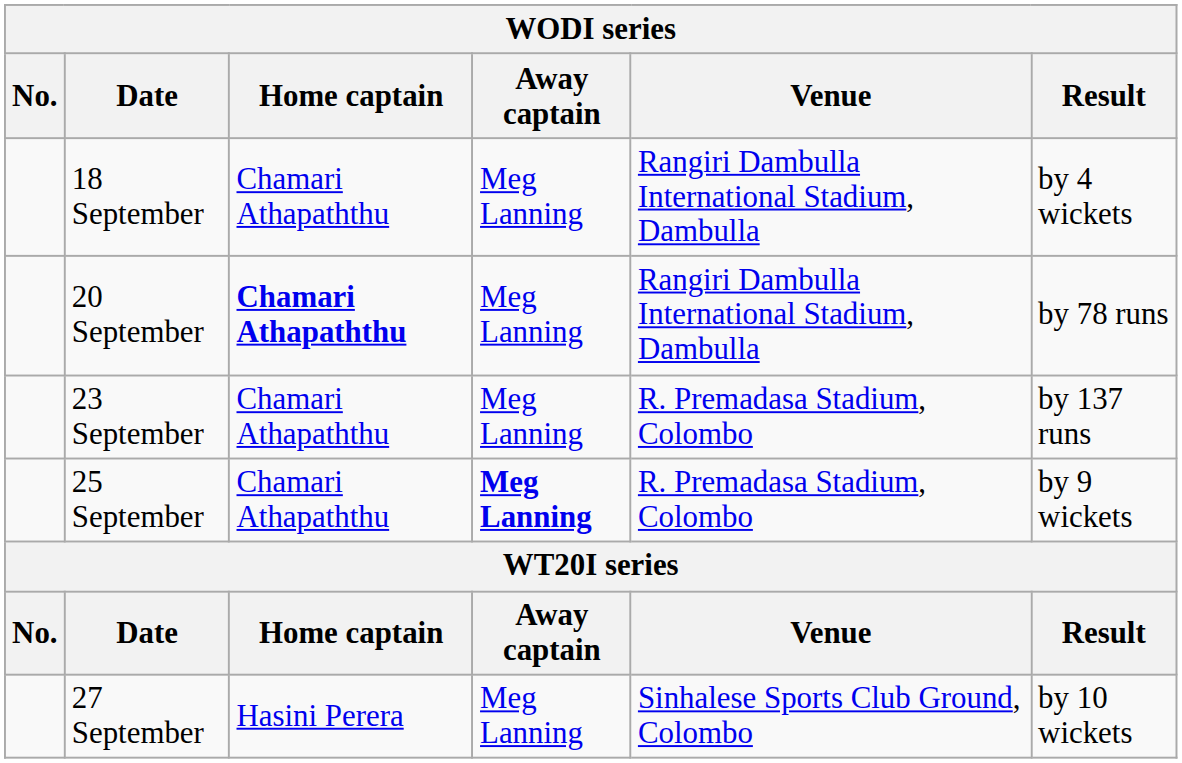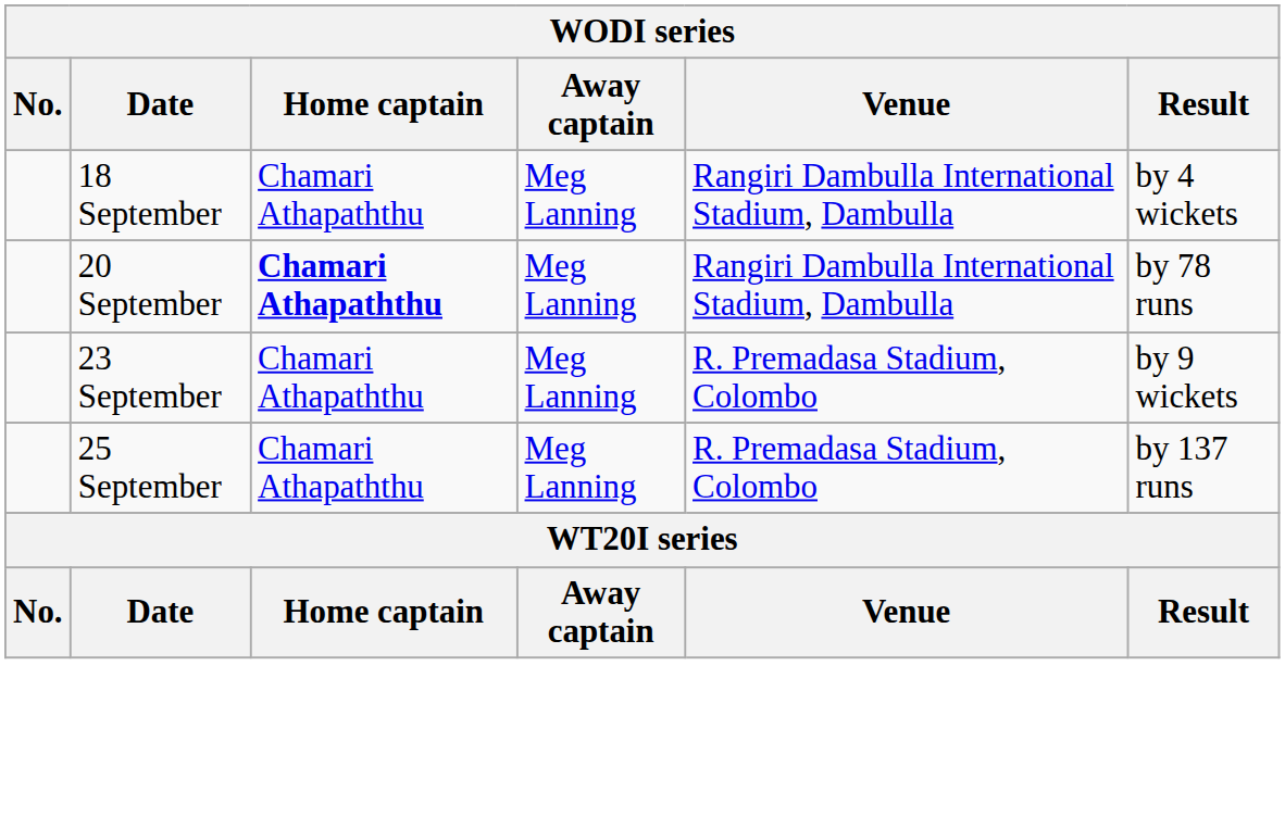23 September | Result: by 137 runs -> by 9 wickets
25 September | Away captain: bold -> normal
25 September | Result: by 9 wickets -> by 137 runs
- row: 27 September | Hasini Perera | Meg Lanning | Sinhalese Sports Club Ground, Colombo | by 10 wickets
